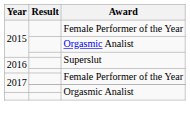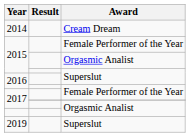+ row: 2014 | Cream Dream
+ row: 2019 | Superslut
